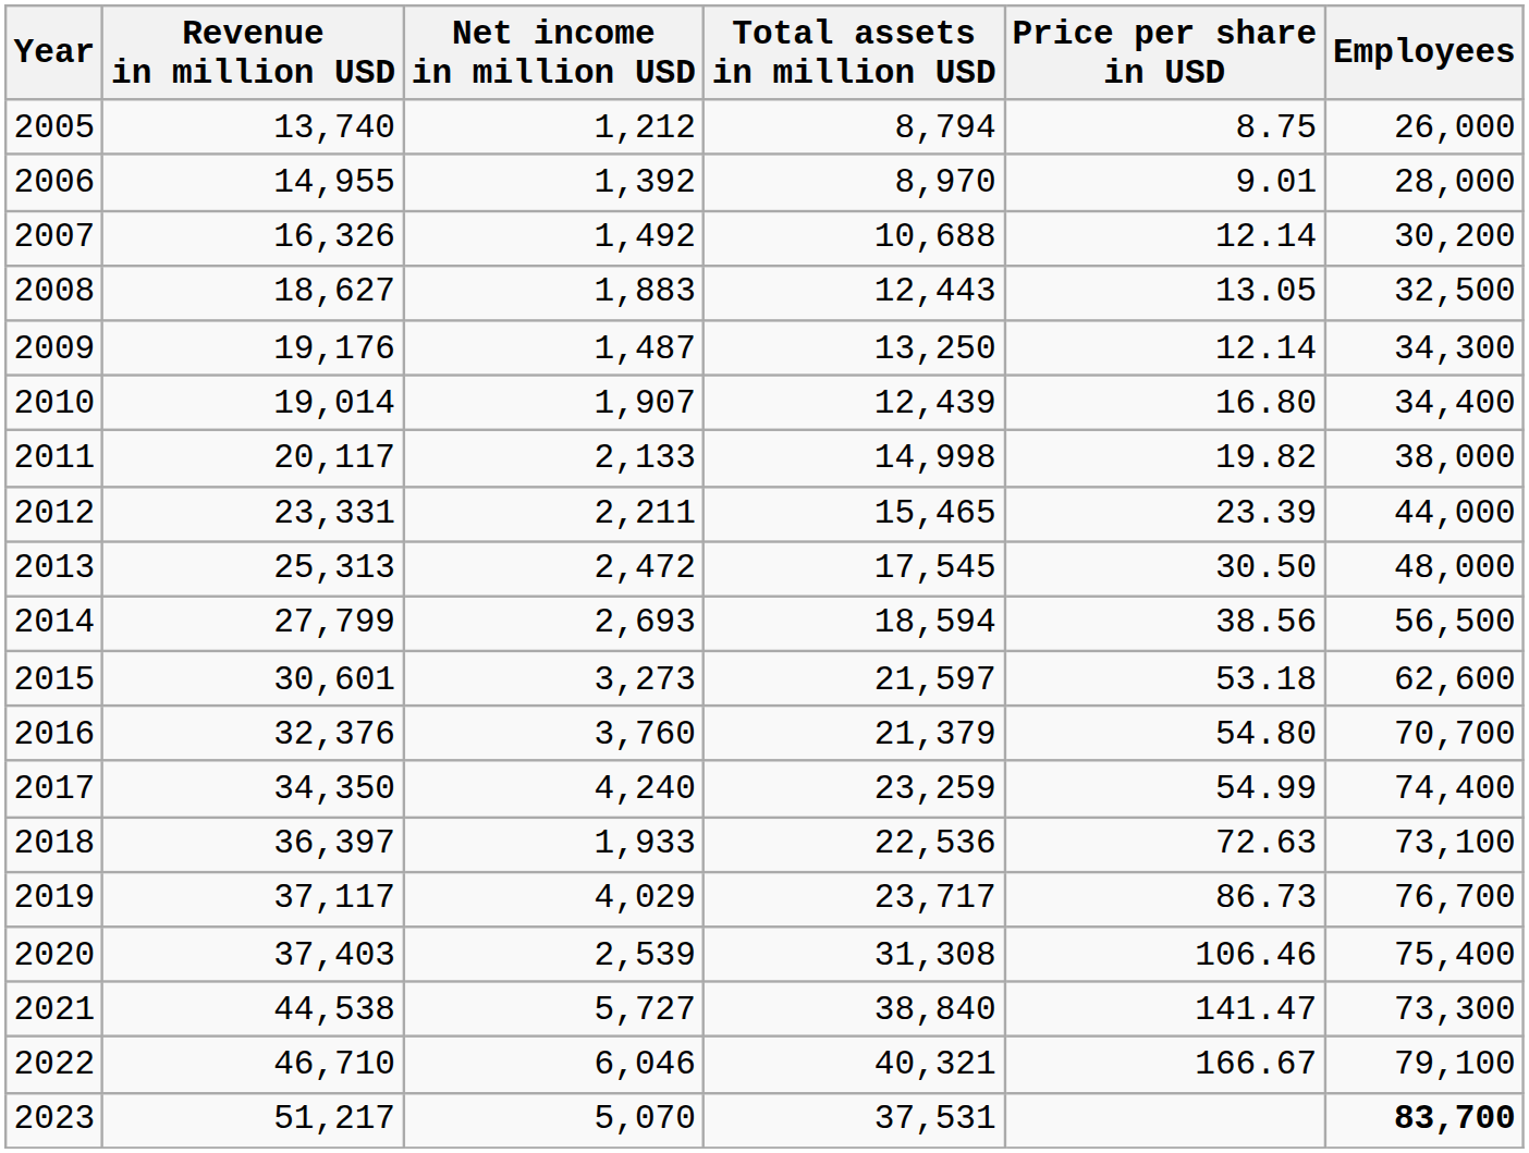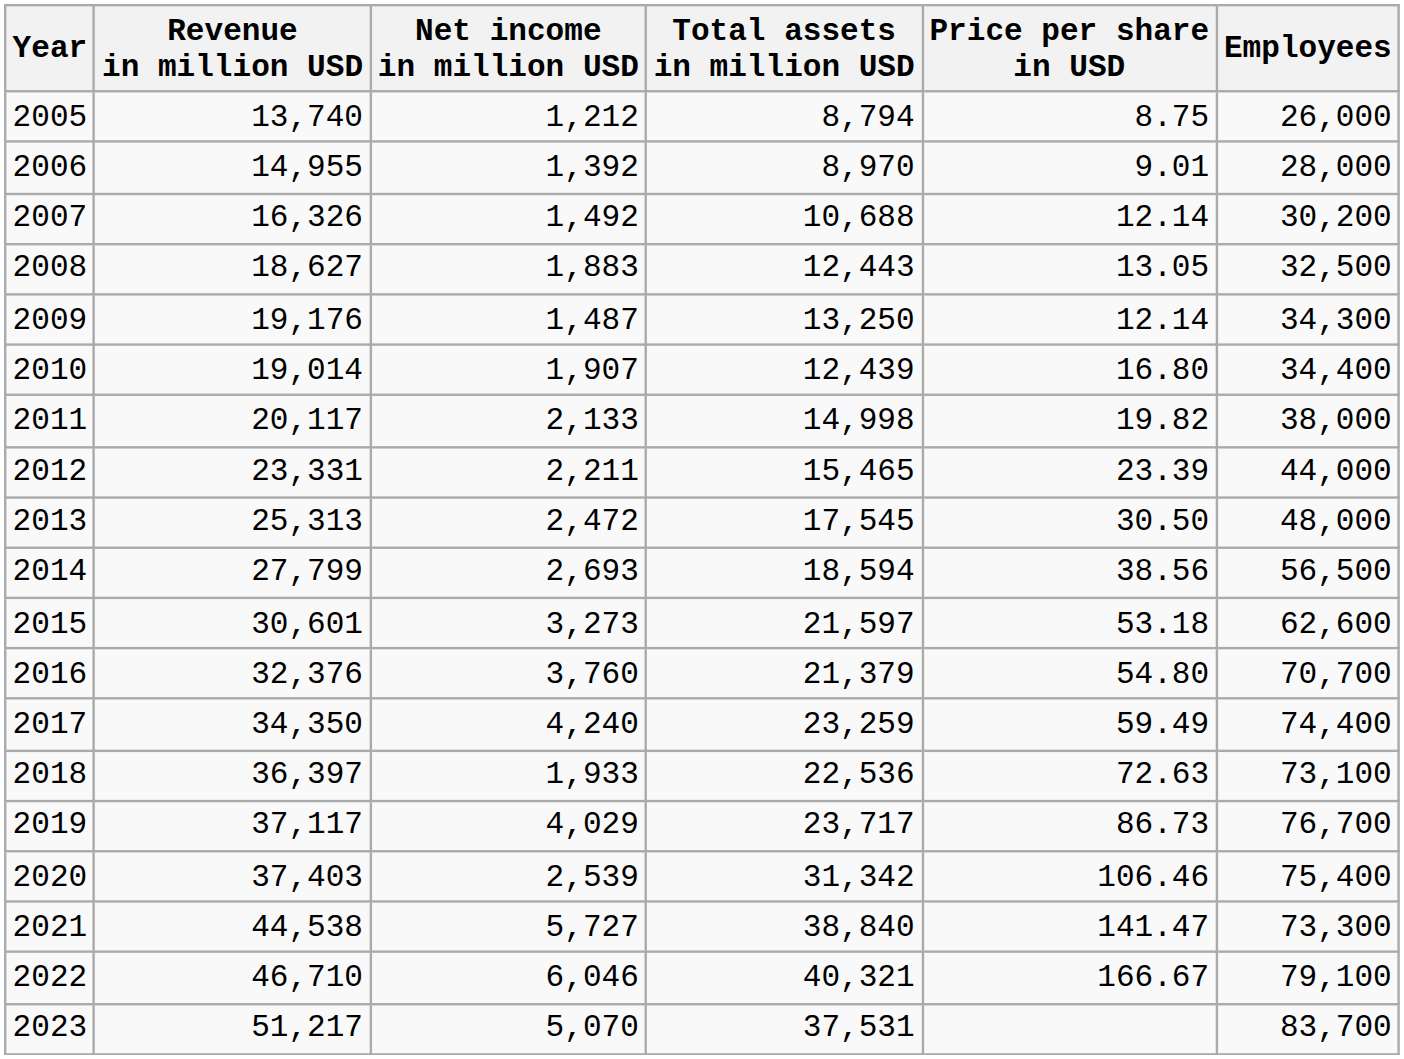2017 | Price per share in USD: 54.99 -> 59.49
2020 | Total assets in million USD: 31,308 -> 31,342
2023 | Employees: bold -> normal
